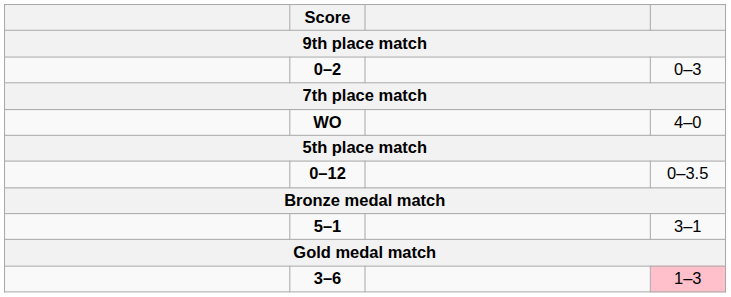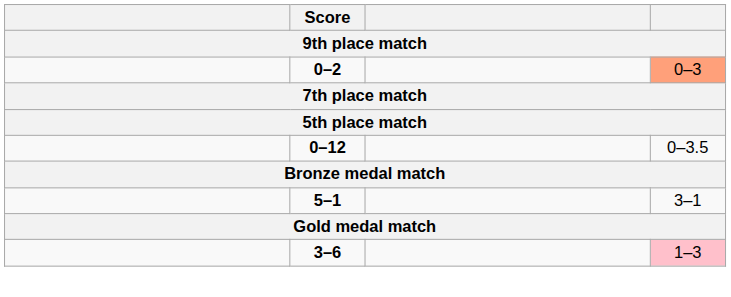0–2 | column 4: no background -> lightsalmon background
- row: WO | 4–0
